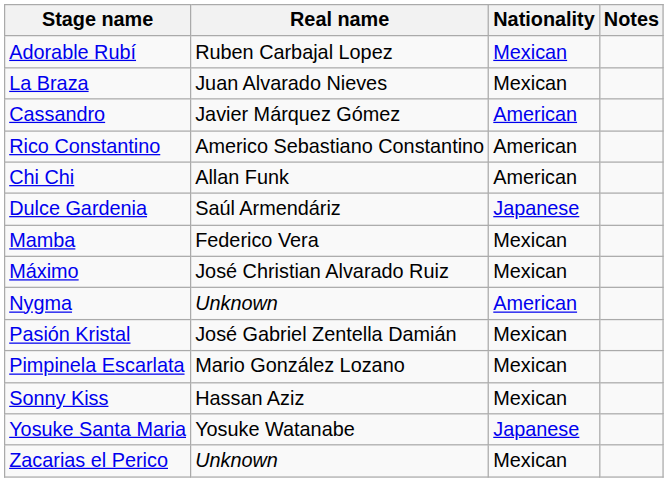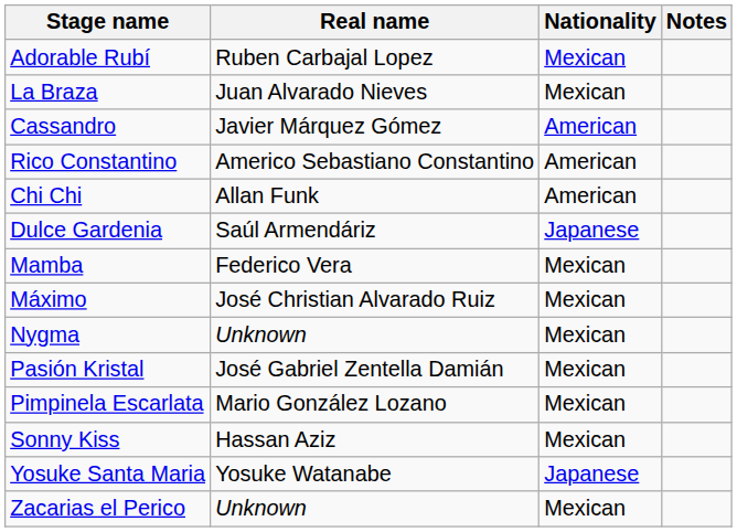Nygma | Nationality: American -> Mexican
